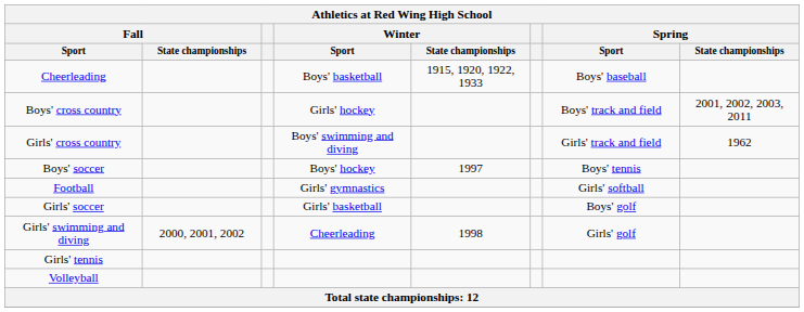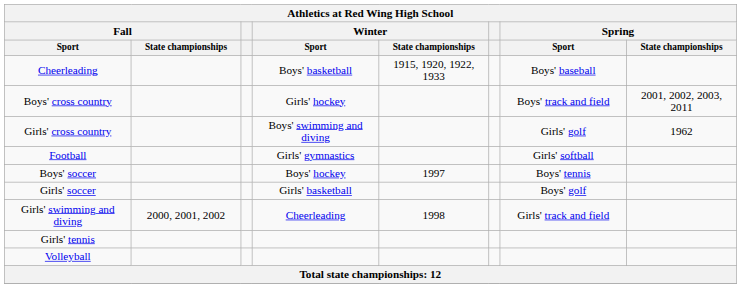Girls' cross country | Spring / Sport: Girls' track and field -> Girls' golf
rows swapped: Football <-> Boys' soccer
Girls' swimming and diving | Spring / Sport: Girls' golf -> Girls' track and field
